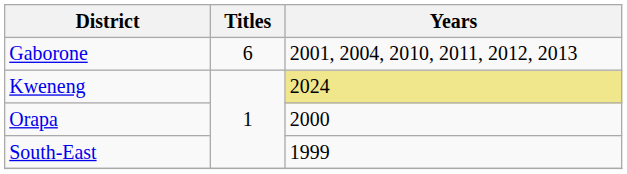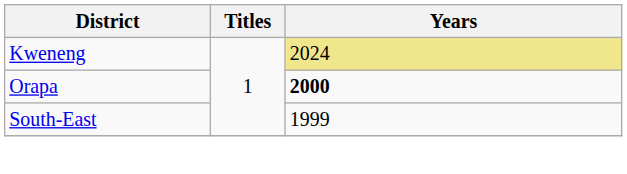- row: Gaborone | 6 | 2001, 2004, 2010, 2011, 2012, 2013
Orapa | Years: normal -> bold
